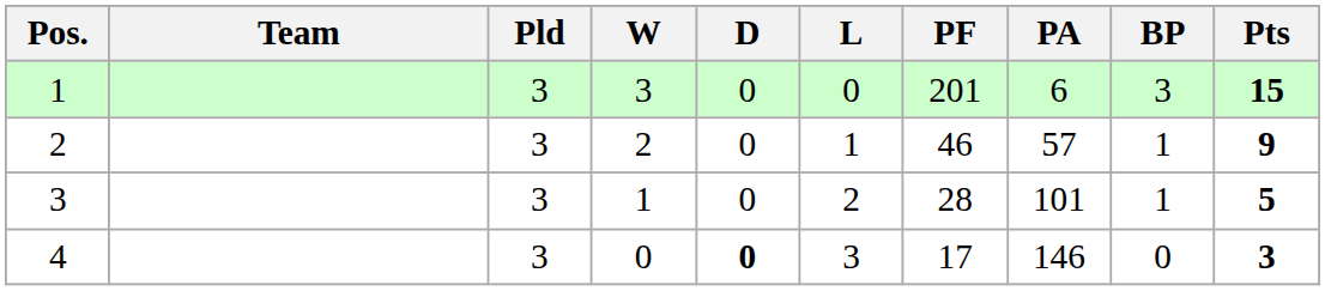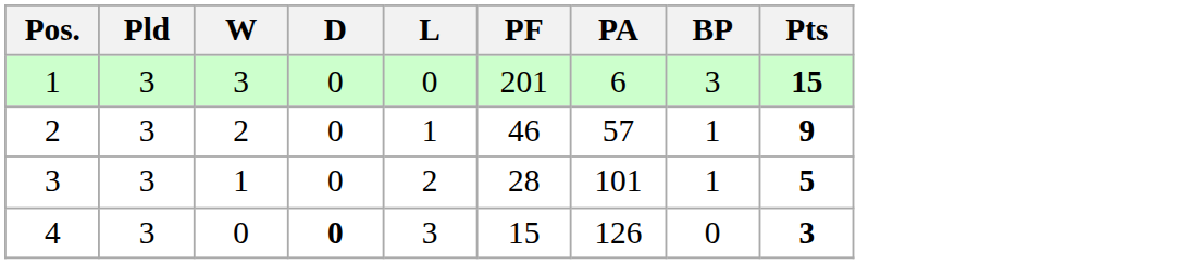- column: Team
4 | PF: 17 -> 15
4 | PA: 146 -> 126
